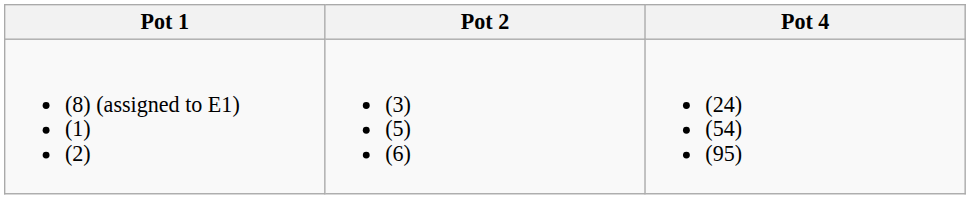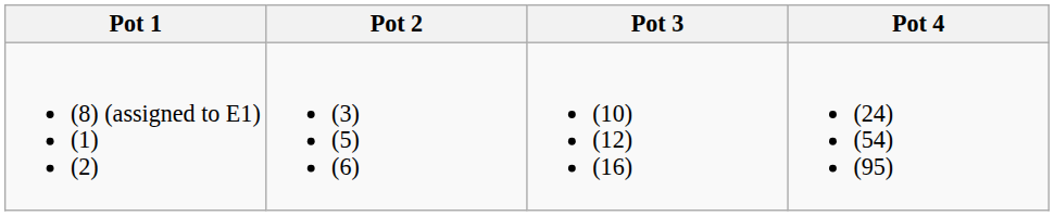+ column: Pot 3 | (10) (12) (16)
